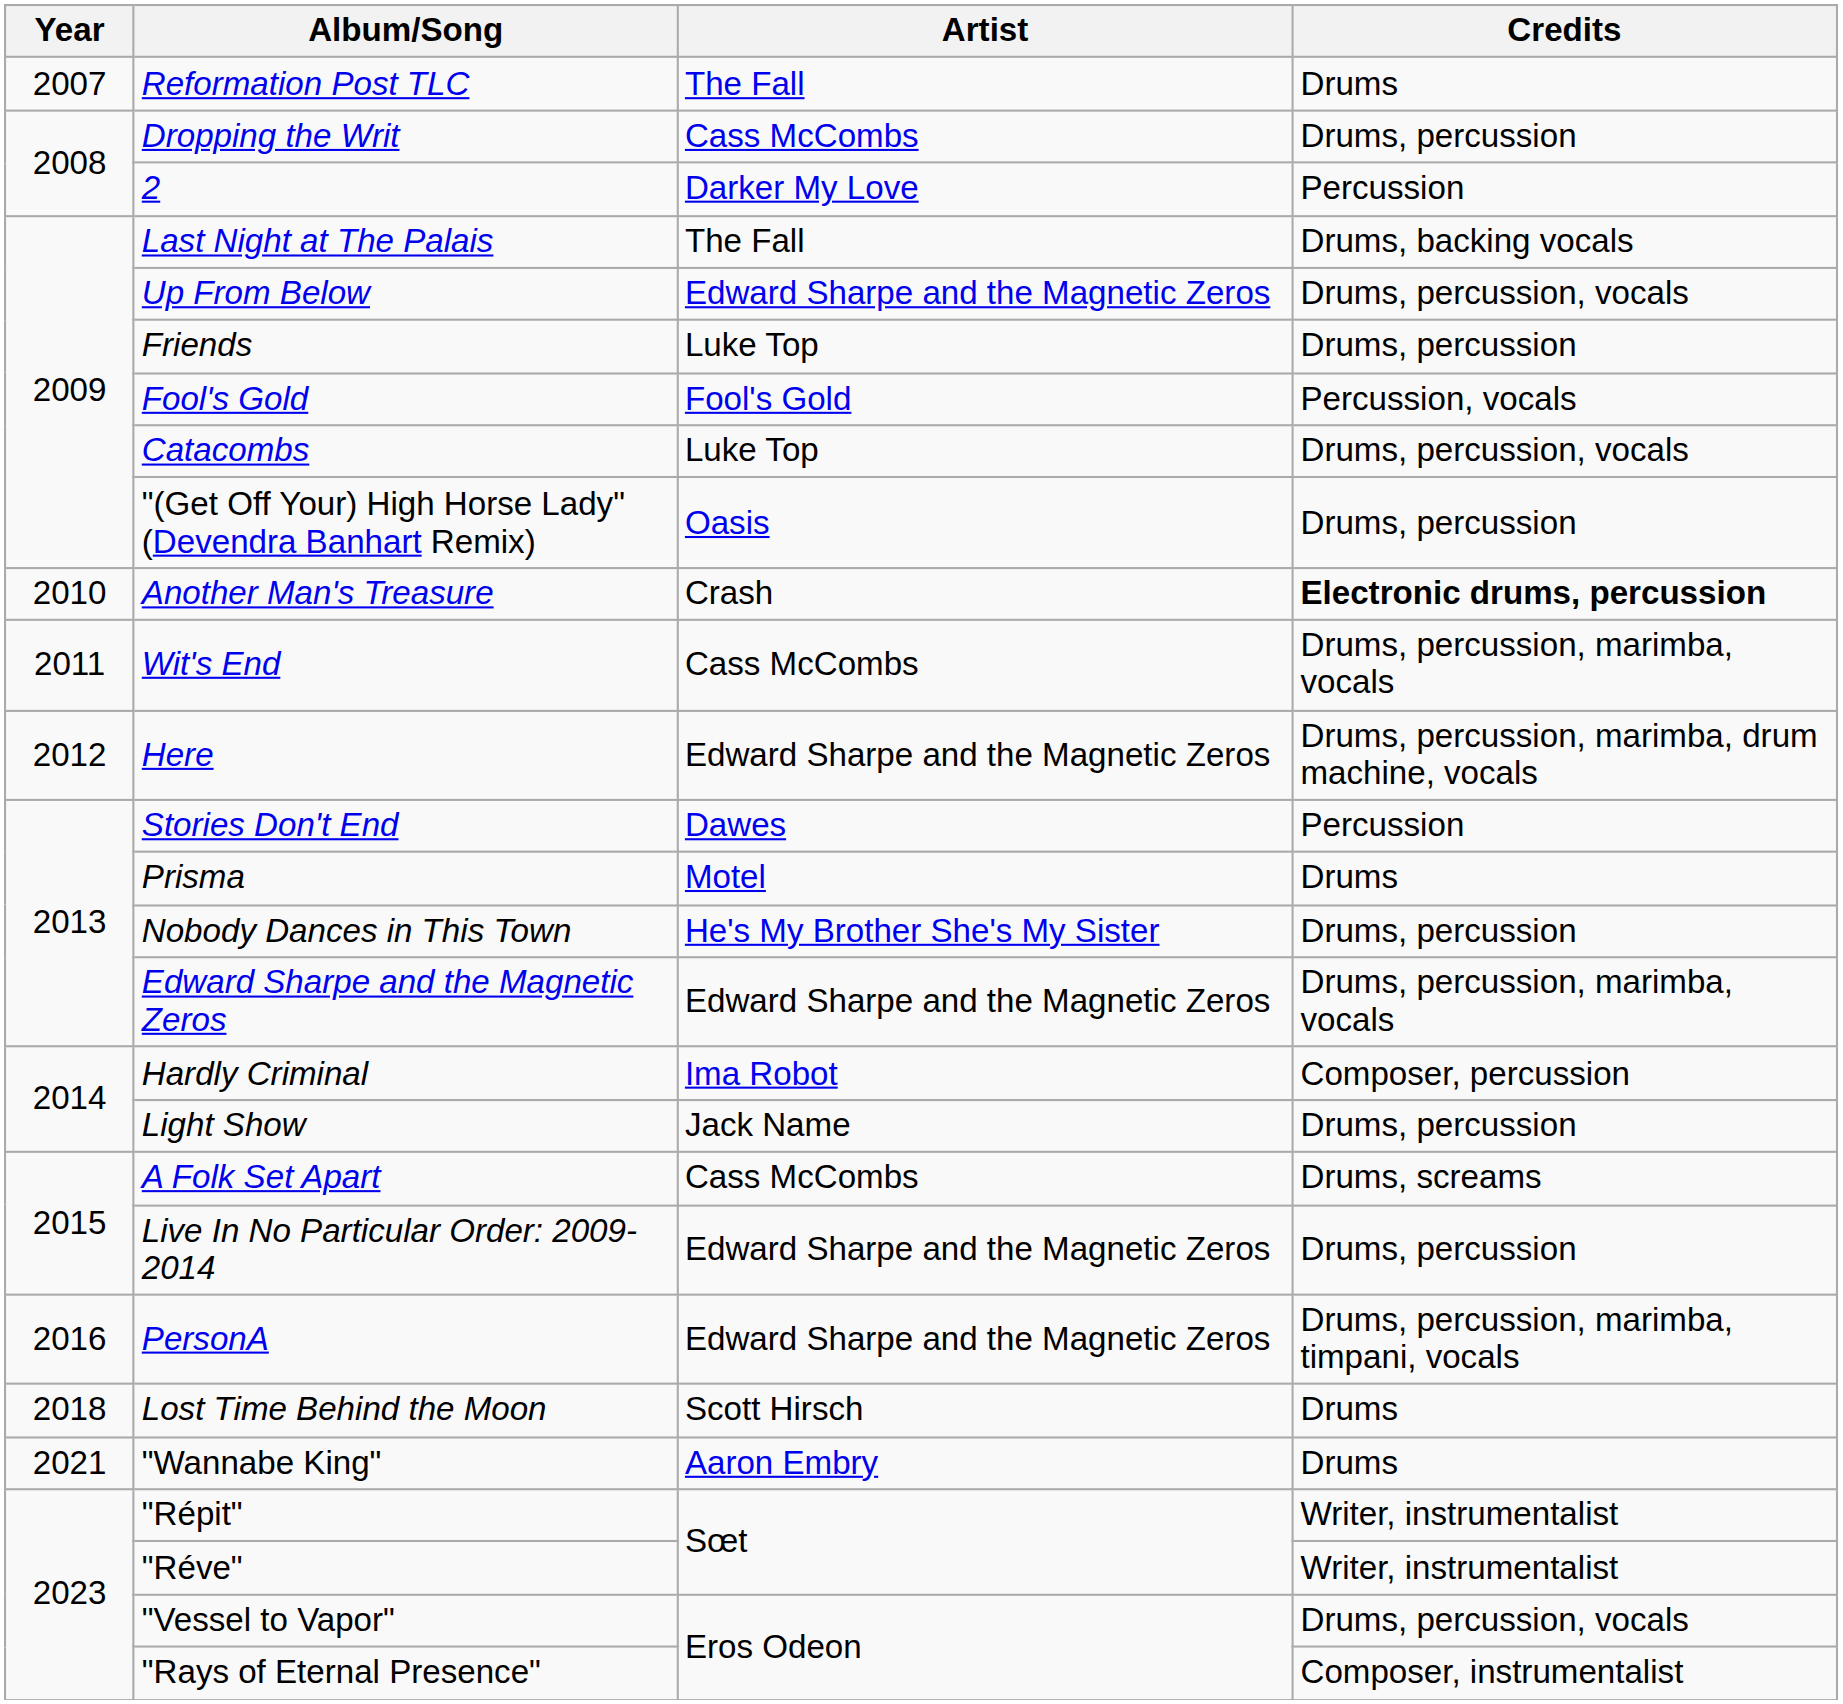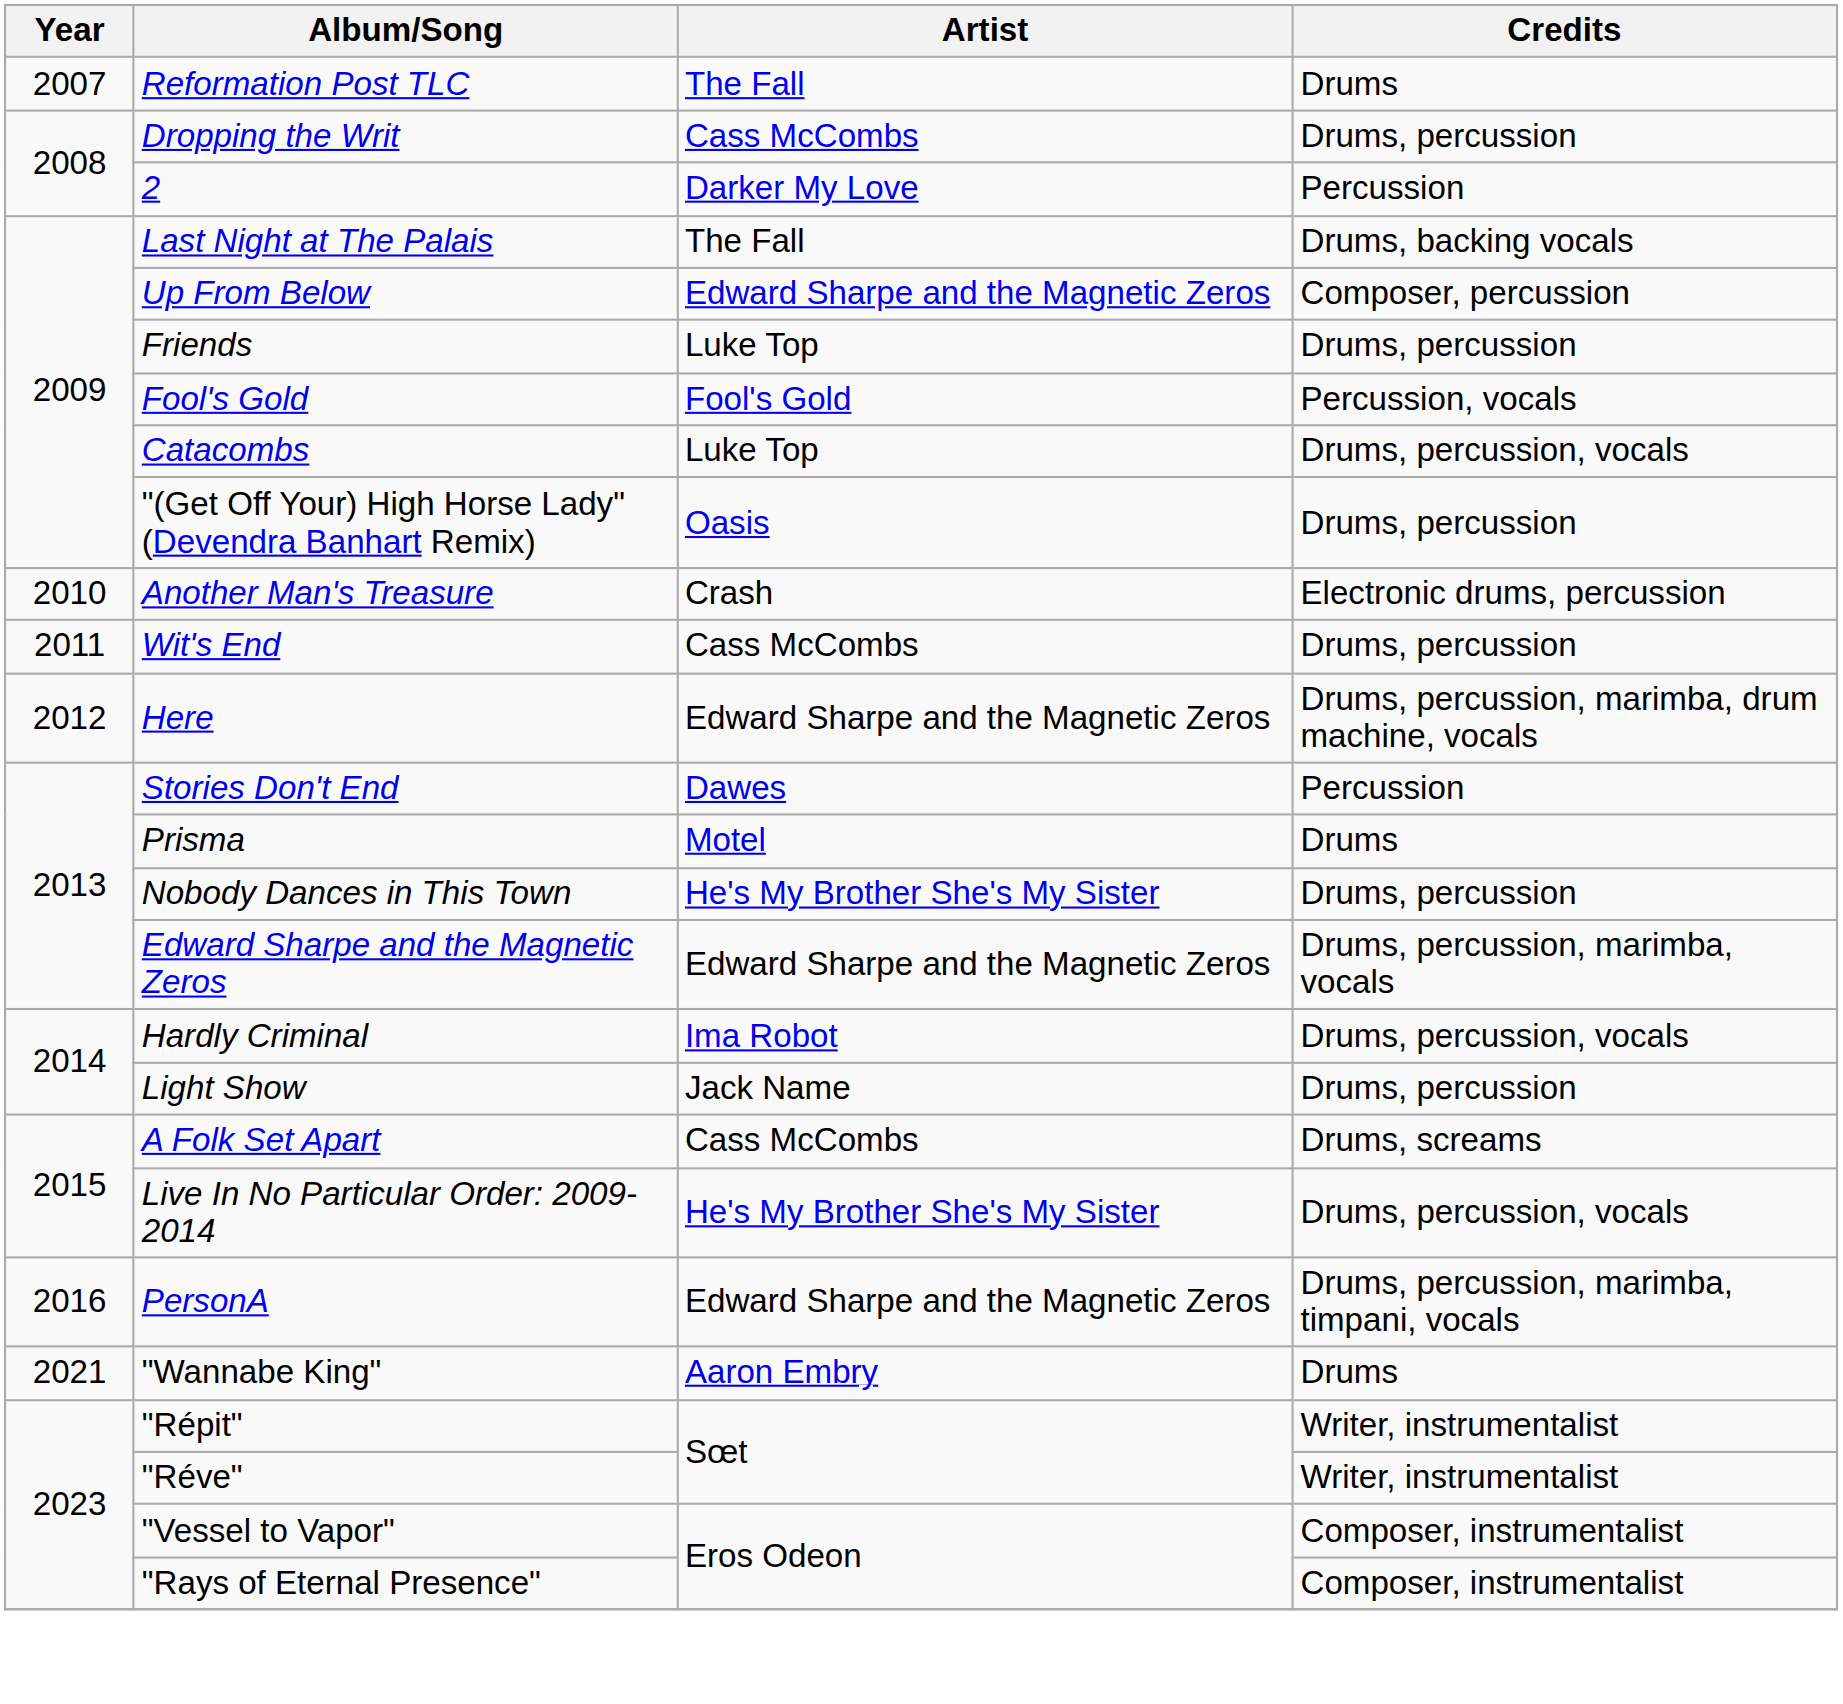Up From Below | Credits: Drums, percussion, vocals -> Composer, percussion
Another Man's Treasure | Credits: bold -> normal
Wit's End | Credits: Drums, percussion, marimba, vocals -> Drums, percussion
Hardly Criminal | Credits: Composer, percussion -> Drums, percussion, vocals
Live In No Particular Order: 2009-2014 | Artist: Edward Sharpe and the Magnetic Zeros -> He's My Brother She's My Sister
Live In No Particular Order: 2009-2014 | Credits: Drums, percussion -> Drums, percussion, vocals
- row: 2018 | Lost Time Behind the Moon | Scott Hirsch | Drums
"Vessel to Vapor" | Credits: Drums, percussion, vocals -> Composer, instrumentalist
